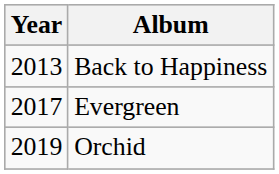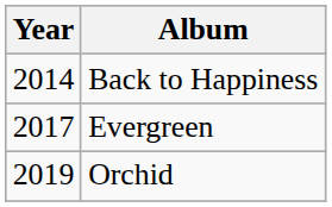Back to Happiness | Year: 2013 -> 2014
